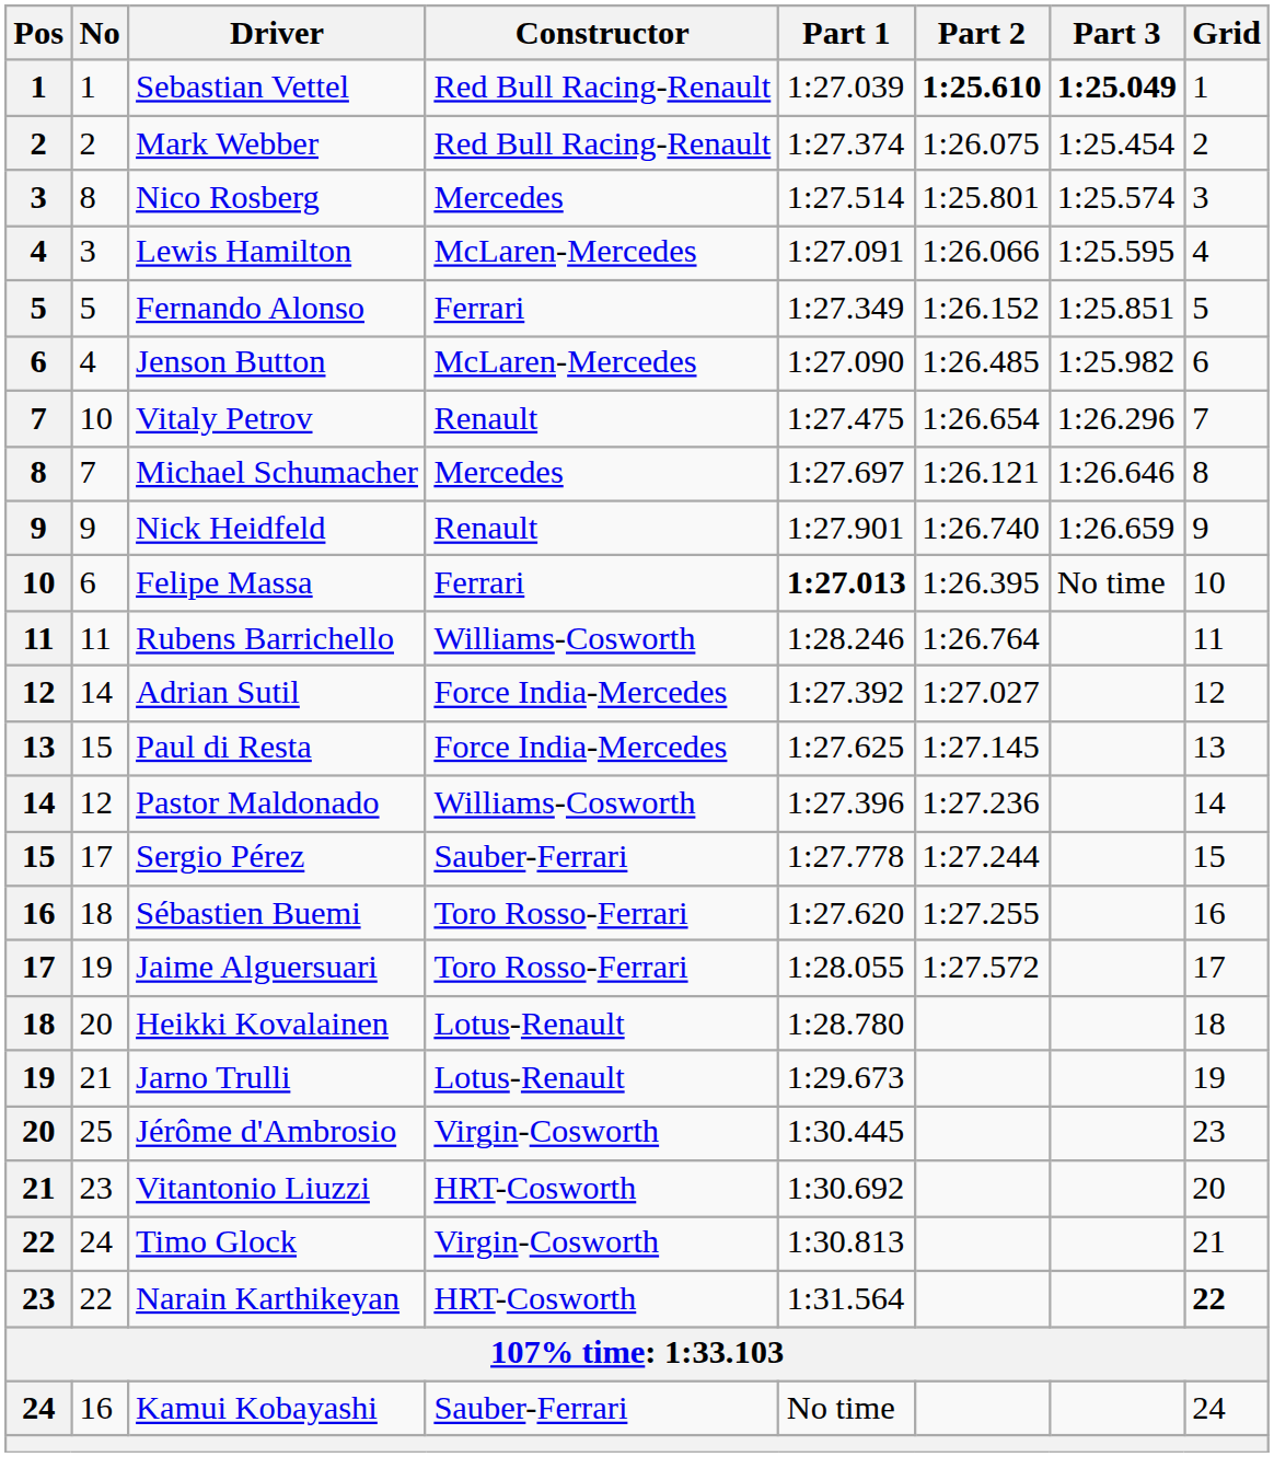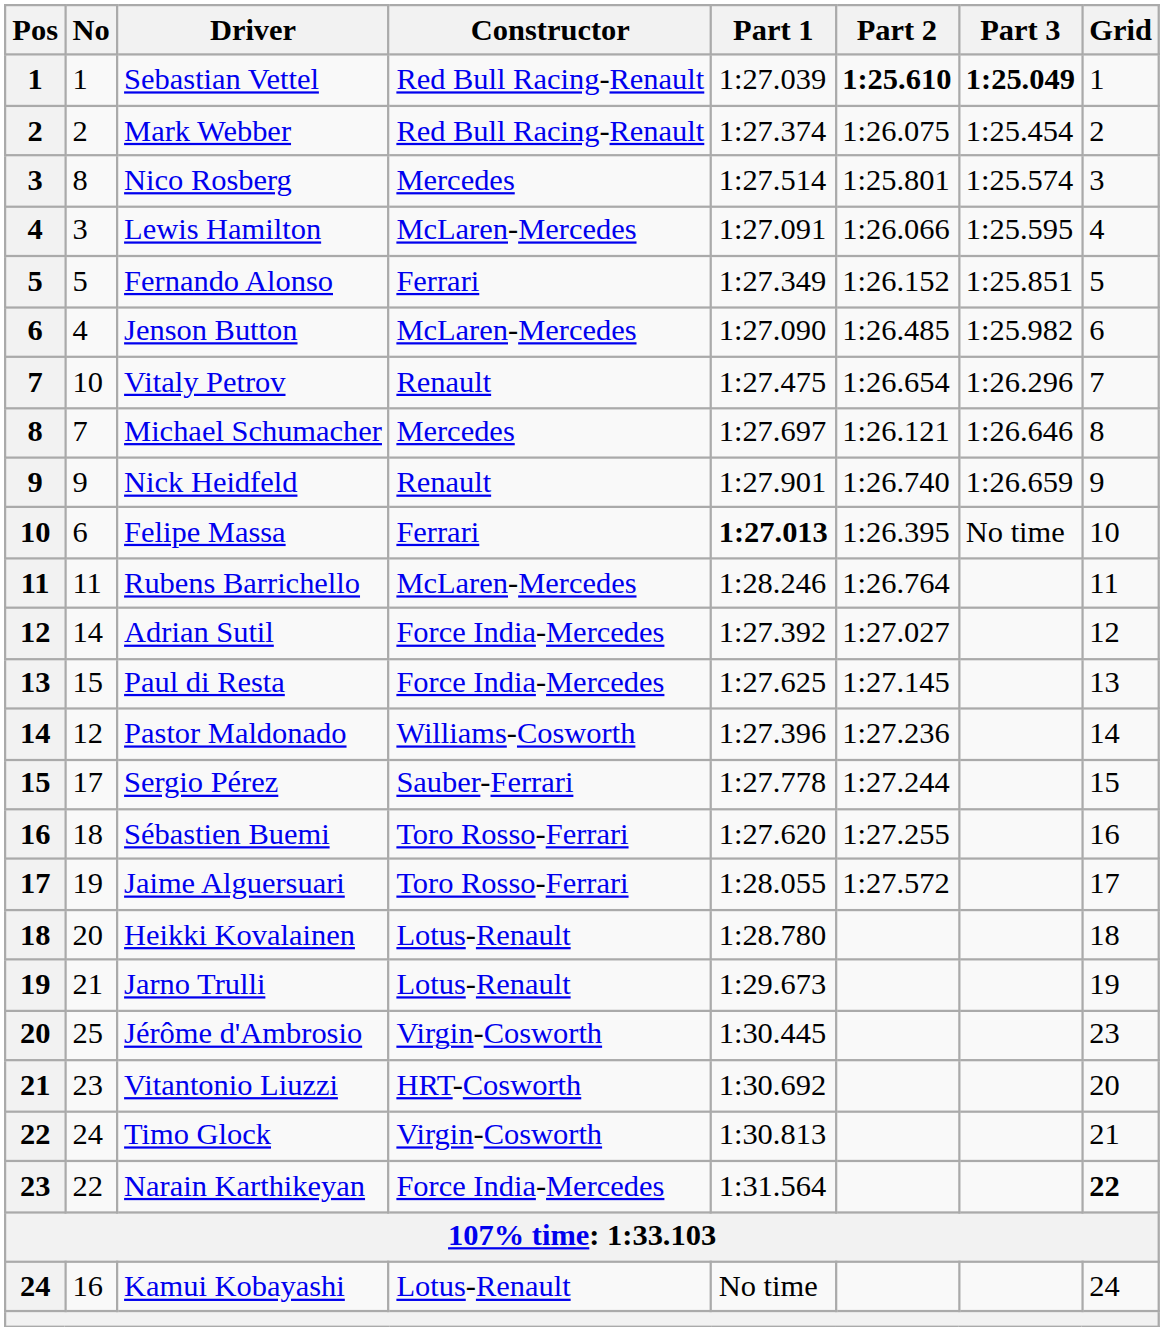Rubens Barrichello | Constructor: Williams-Cosworth -> McLaren-Mercedes
Narain Karthikeyan | Constructor: HRT-Cosworth -> Force India-Mercedes
Kamui Kobayashi | Constructor: Sauber-Ferrari -> Lotus-Renault
